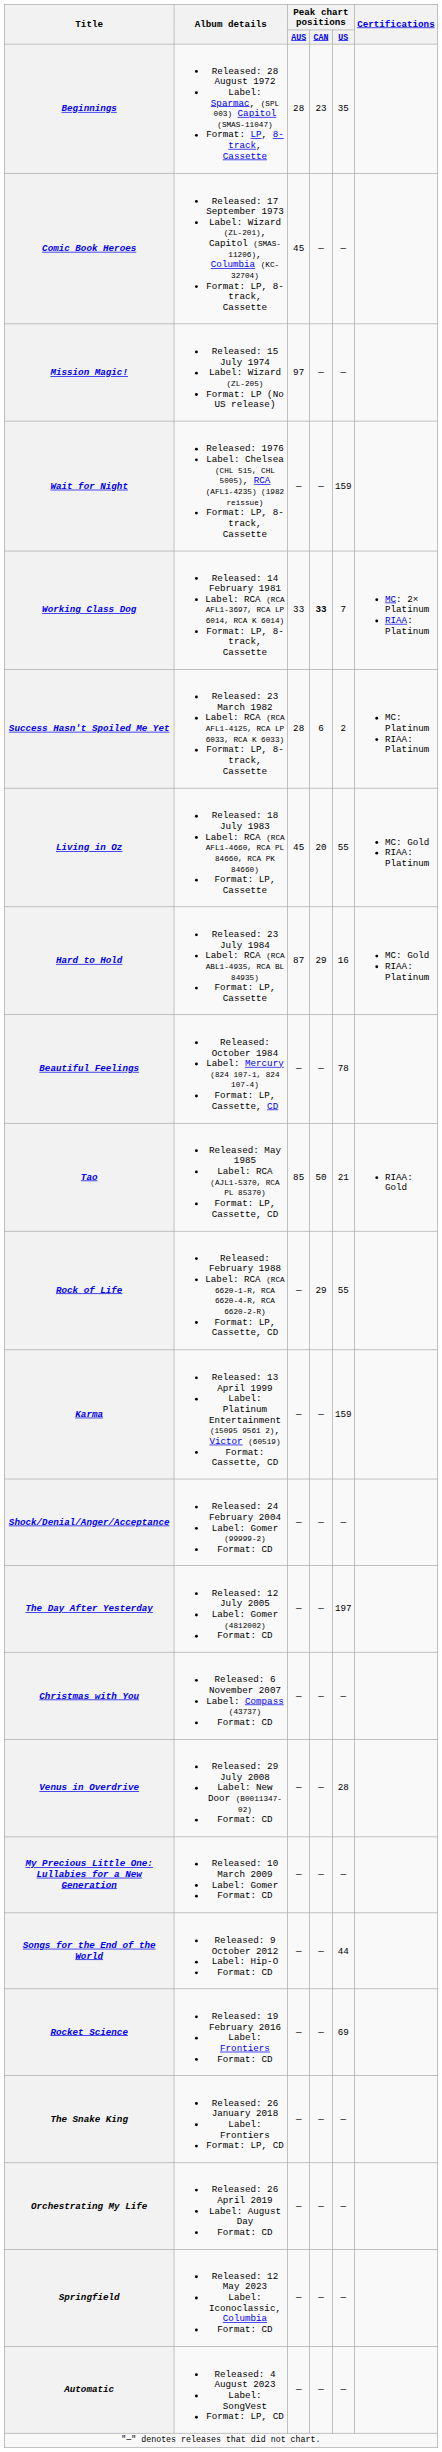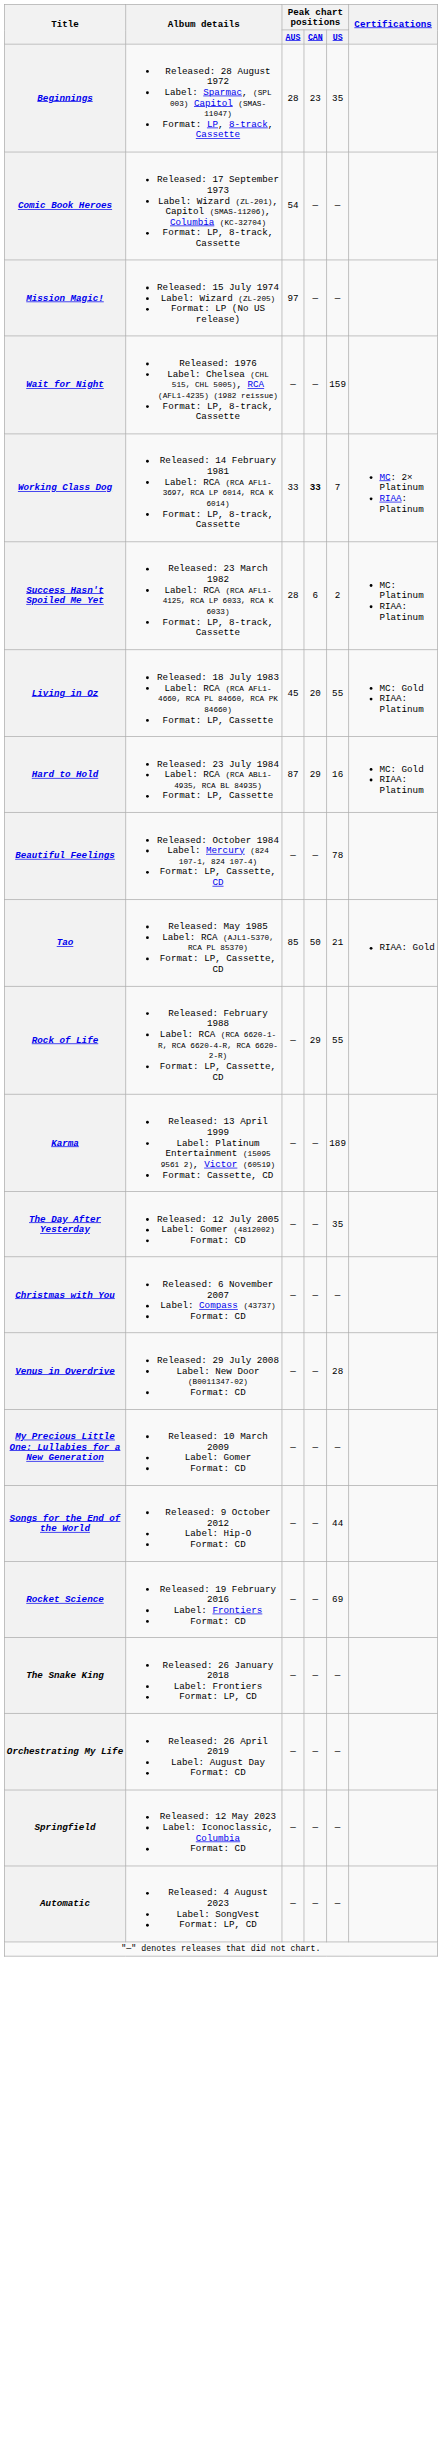Comic Book Heroes | Peak chart positions / AUS: 45 -> 54
Karma | Peak chart positions / US: 159 -> 189
- row: Shock/Denial/Anger/Acceptance | Released: 24 February 2004 Label: Gomer (99999-2) Format: CD | — | — | —
The Day After Yesterday | Peak chart positions / US: 197 -> 35
